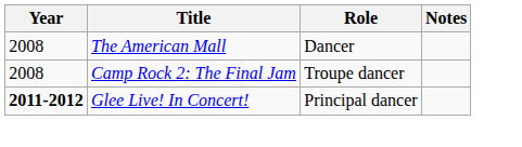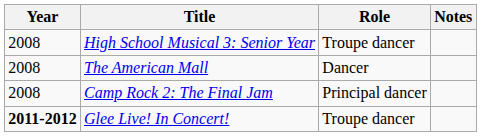+ row: 2008 | High School Musical 3: Senior Year | Troupe dancer
Camp Rock 2: The Final Jam | Role: Troupe dancer -> Principal dancer
Glee Live! In Concert! | Role: Principal dancer -> Troupe dancer
